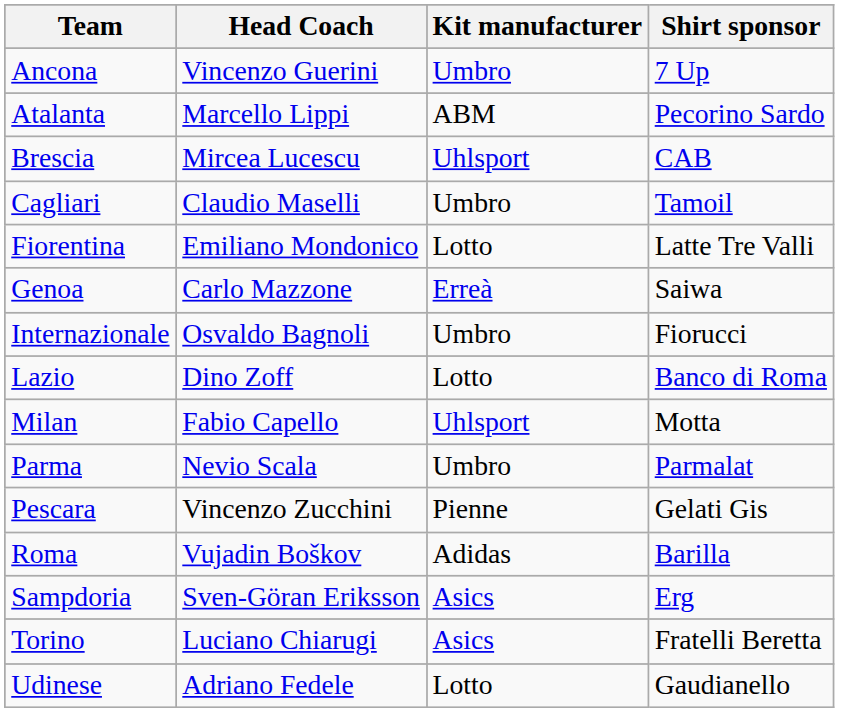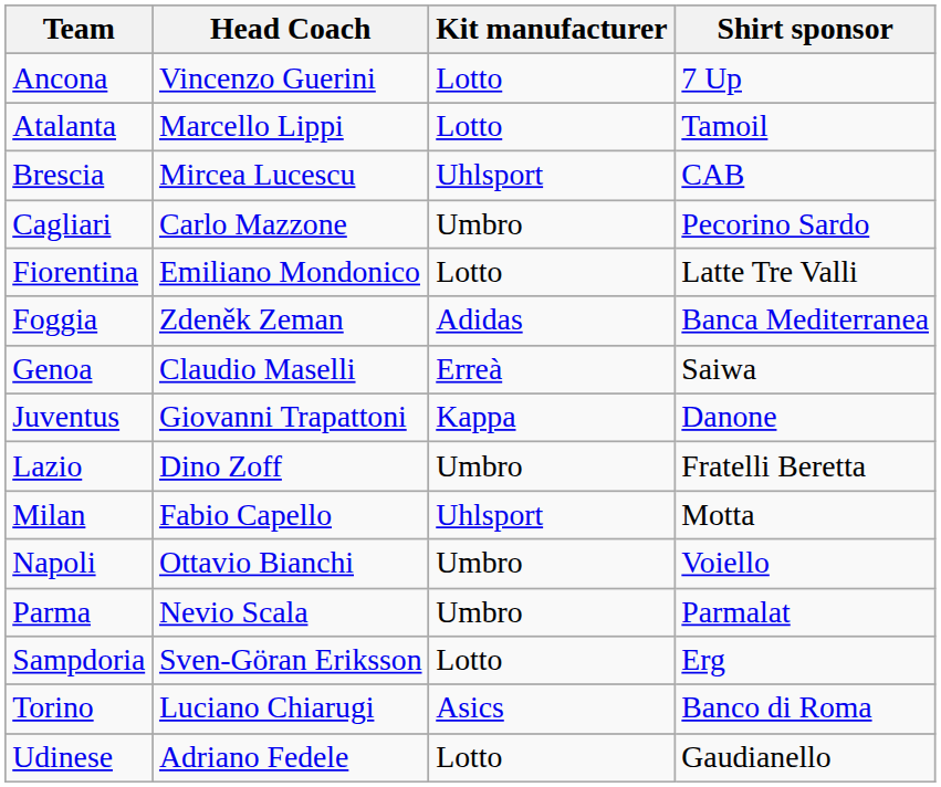Ancona | Kit manufacturer: Umbro -> Lotto
Atalanta | Kit manufacturer: ABM -> Lotto
Atalanta | Shirt sponsor: Pecorino Sardo -> Tamoil
Cagliari | Head Coach: Claudio Maselli -> Carlo Mazzone
Cagliari | Shirt sponsor: Tamoil -> Pecorino Sardo
+ row: Foggia | Zdeněk Zeman | Adidas | Banca Mediterranea
Genoa | Head Coach: Carlo Mazzone -> Claudio Maselli
- row: Internazionale | Osvaldo Bagnoli | Umbro | Fiorucci
+ row: Juventus | Giovanni Trapattoni | Kappa | Danone
Lazio | Kit manufacturer: Lotto -> Umbro
Lazio | Shirt sponsor: Banco di Roma -> Fratelli Beretta
+ row: Napoli | Ottavio Bianchi | Umbro | Voiello
- row: Pescara | Vincenzo Zucchini | Pienne | Gelati Gis
- row: Roma | Vujadin Boškov | Adidas | Barilla
Sampdoria | Kit manufacturer: Asics -> Lotto
Torino | Shirt sponsor: Fratelli Beretta -> Banco di Roma
